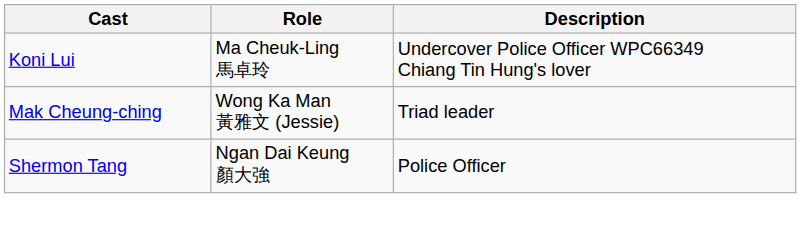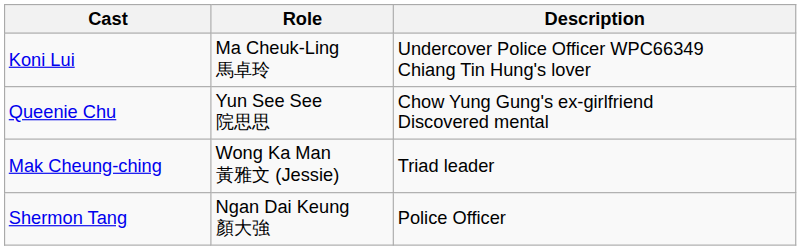+ row: Queenie Chu | Yun See See 院思思 | Chow Yung Gung's ex-girlfriend Discovered mental
